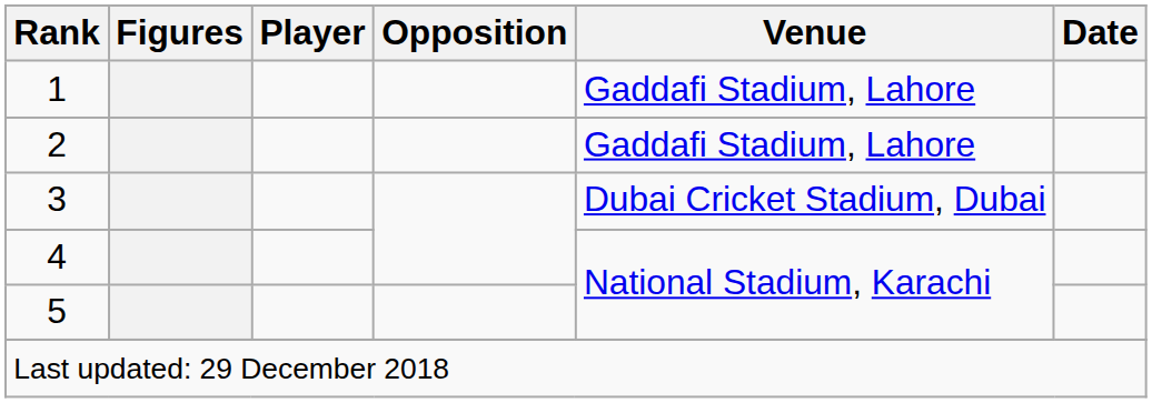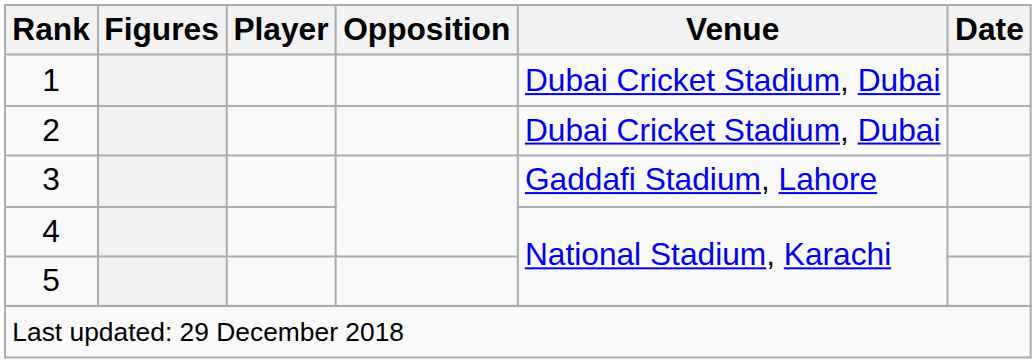1 | Venue: Gaddafi Stadium, Lahore -> Dubai Cricket Stadium, Dubai
2 | Venue: Gaddafi Stadium, Lahore -> Dubai Cricket Stadium, Dubai
3 | Venue: Dubai Cricket Stadium, Dubai -> Gaddafi Stadium, Lahore
